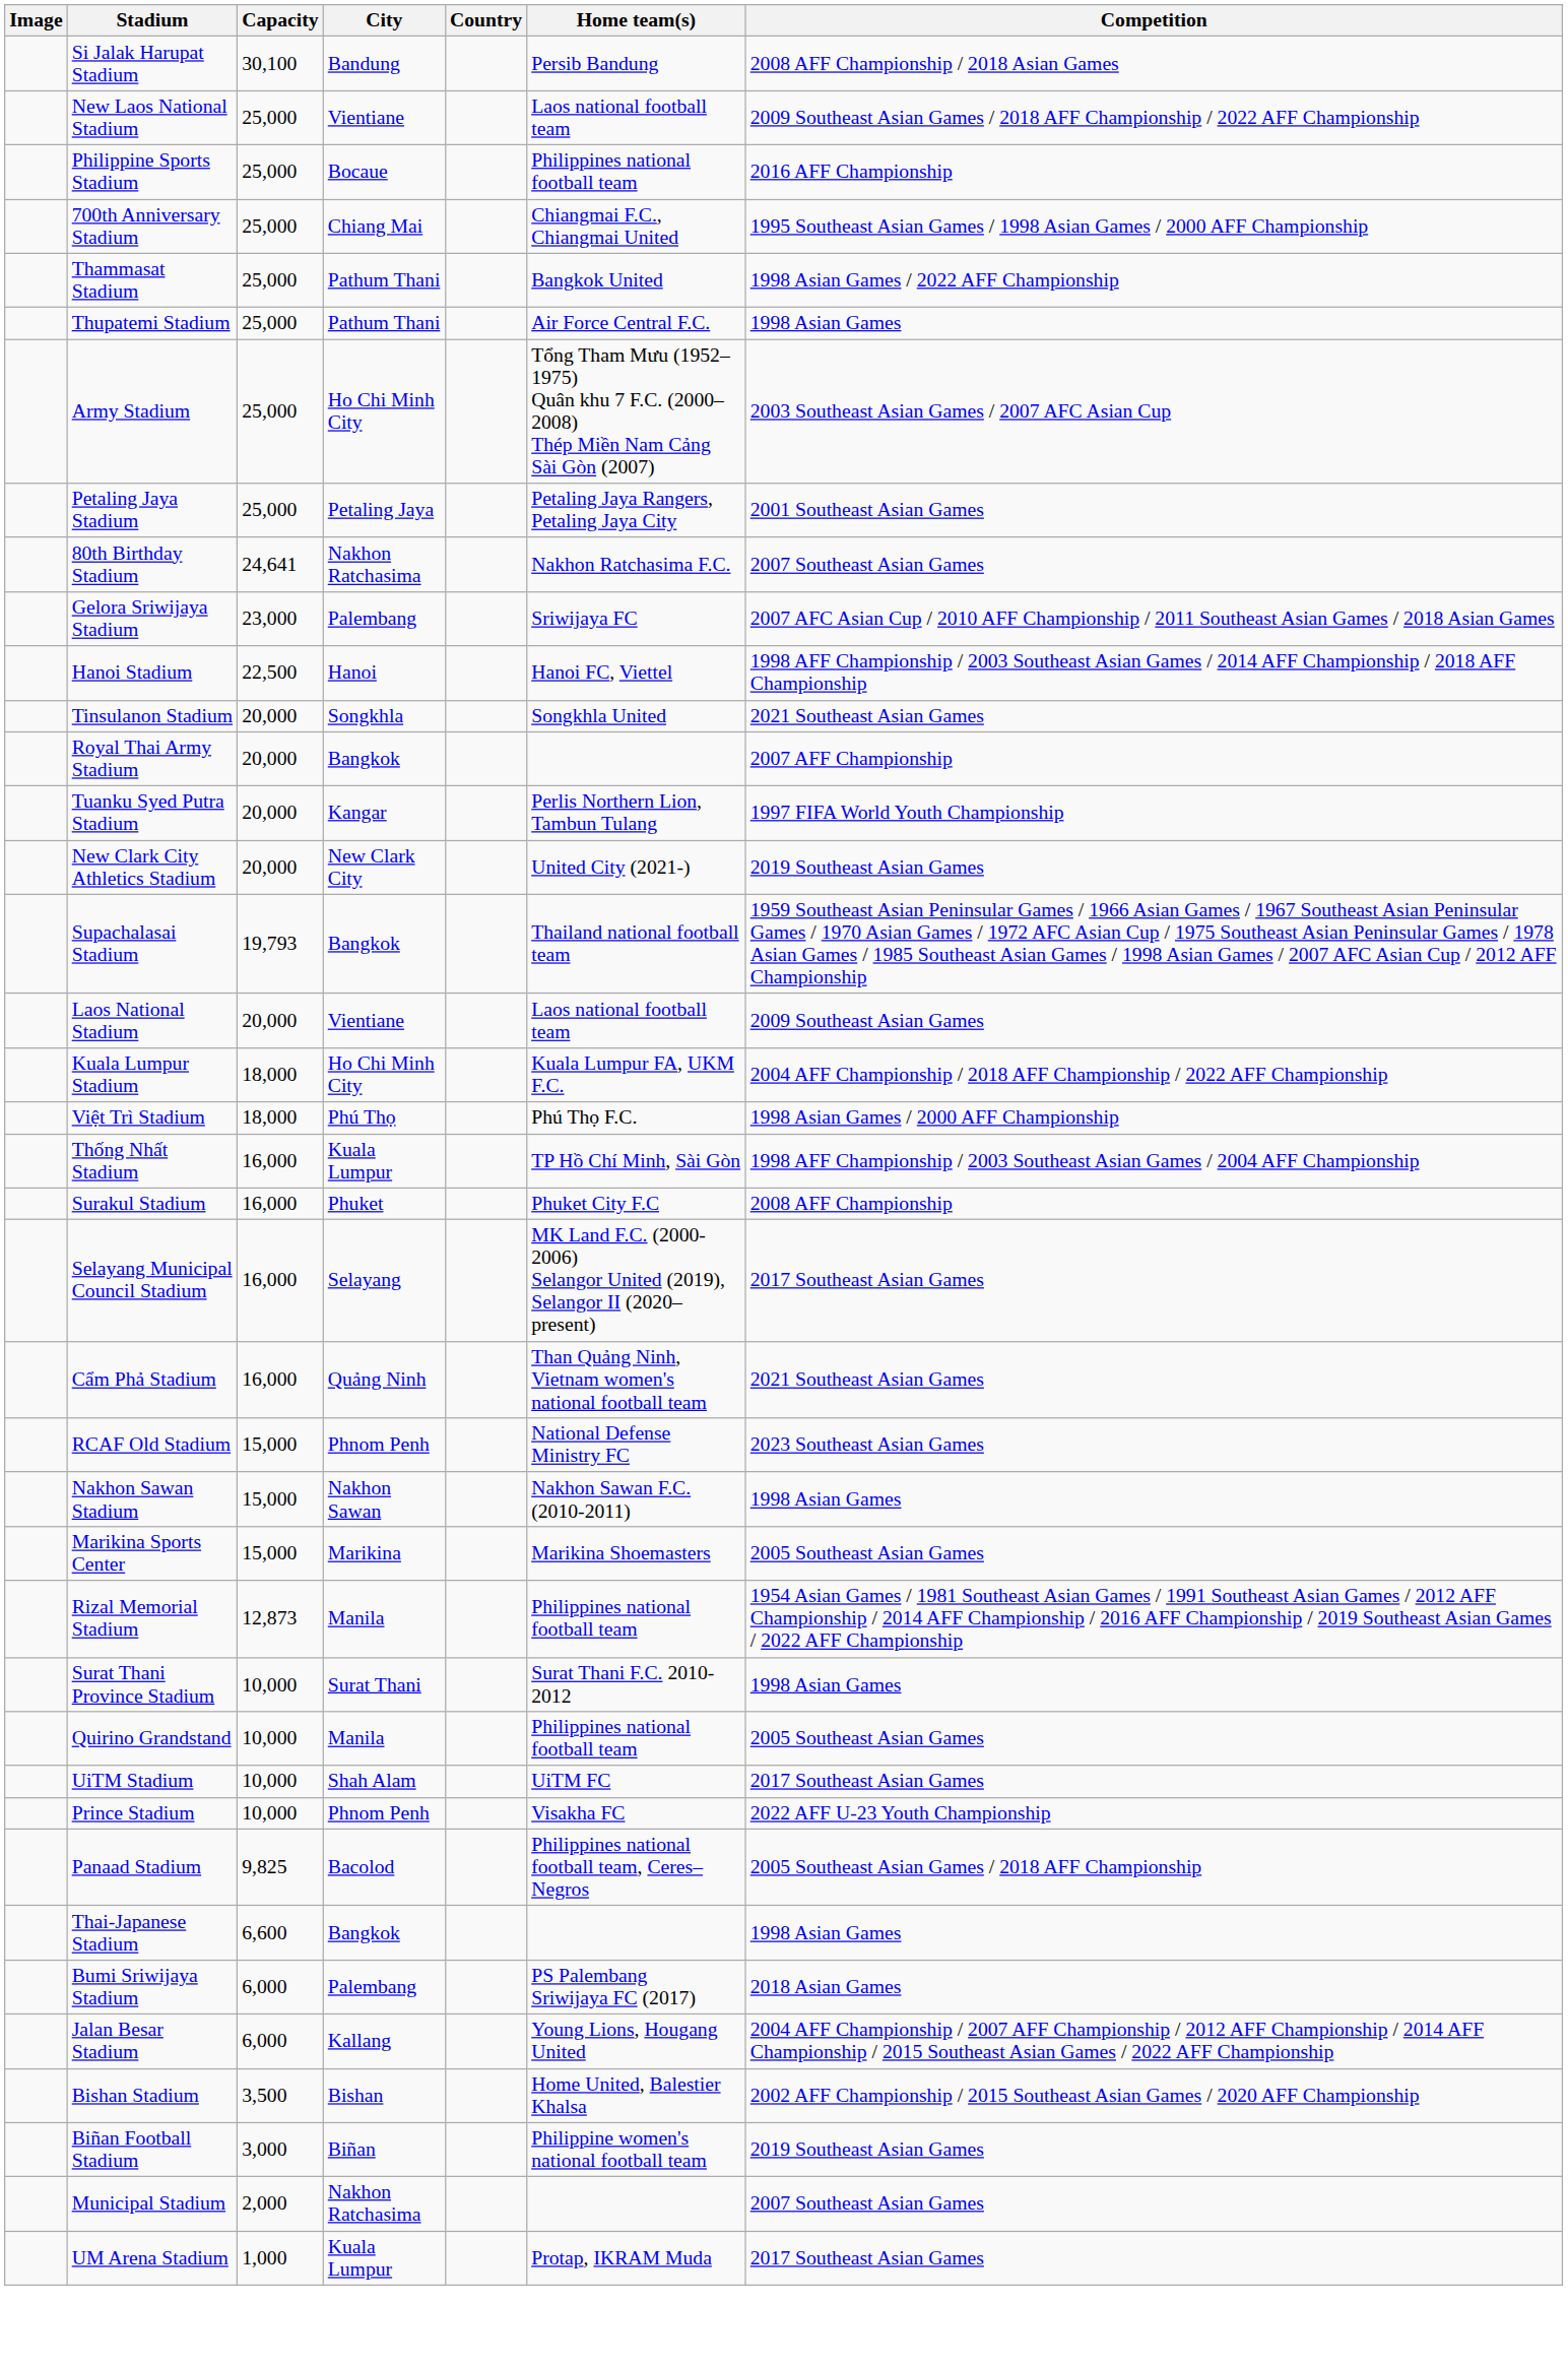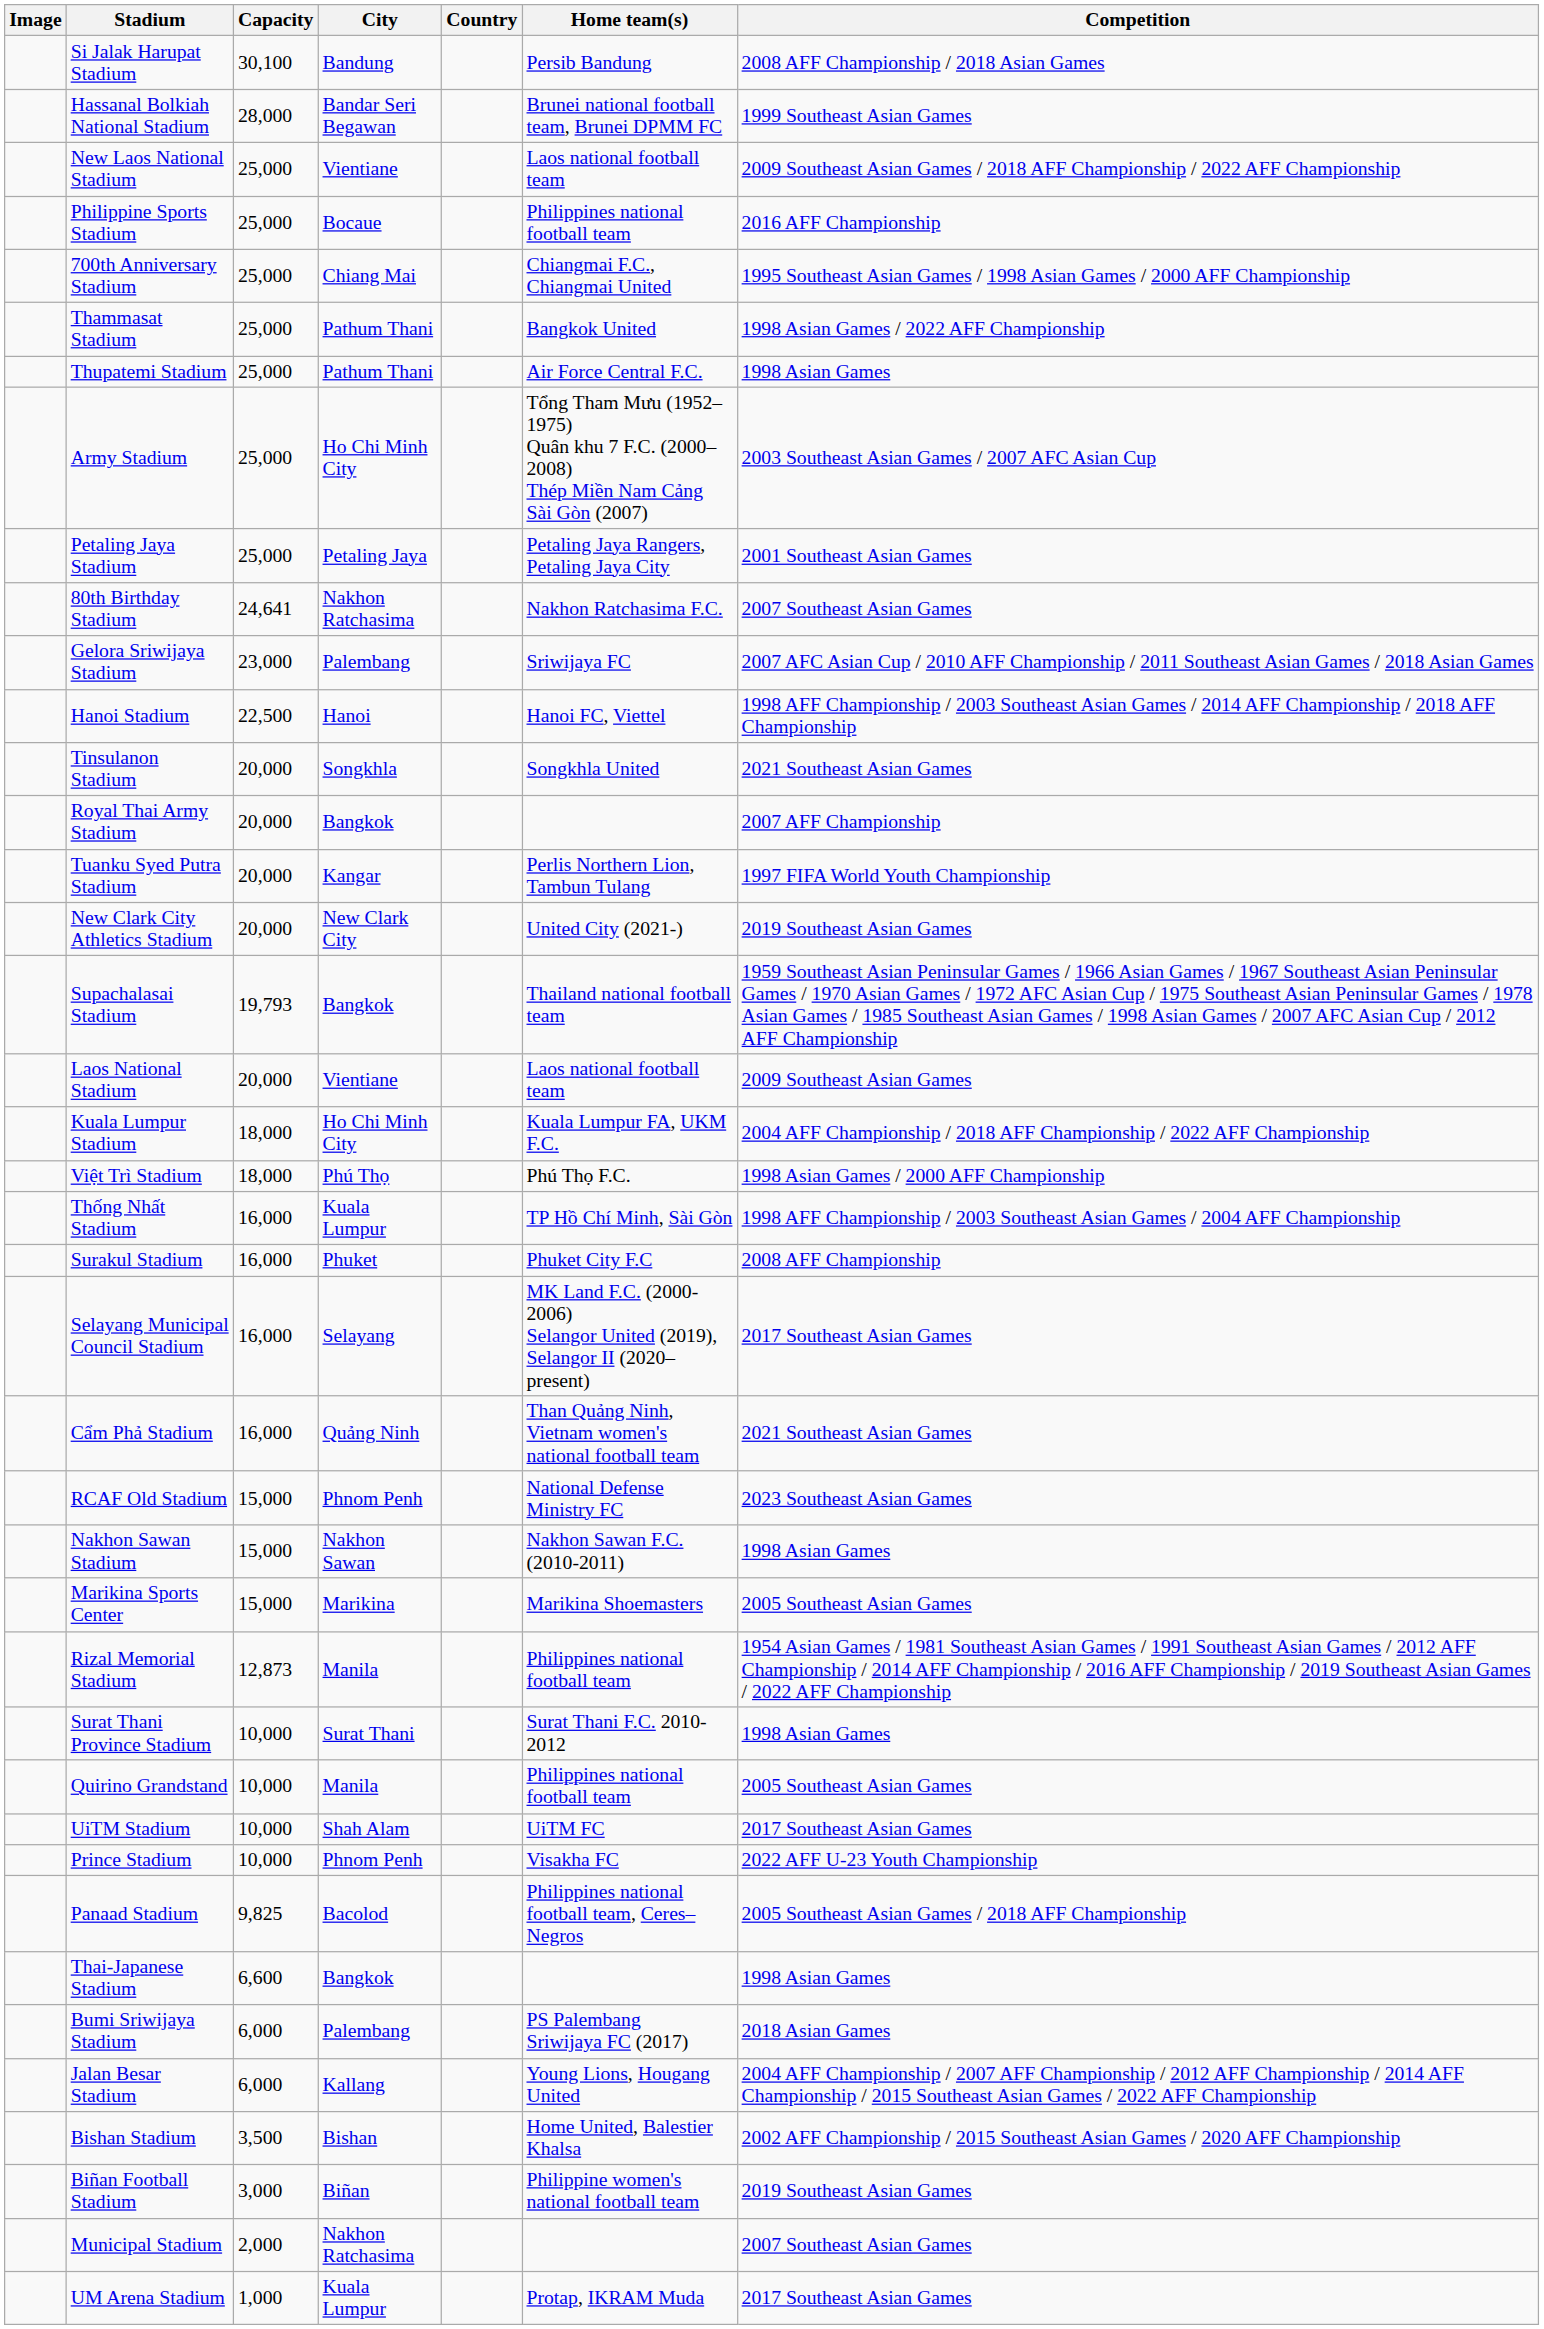+ row: Hassanal Bolkiah National Stadium | 28,000 | Bandar Seri Begawan | Brunei national football team, Brunei DPMM FC | 1999 Southeast Asian Games
